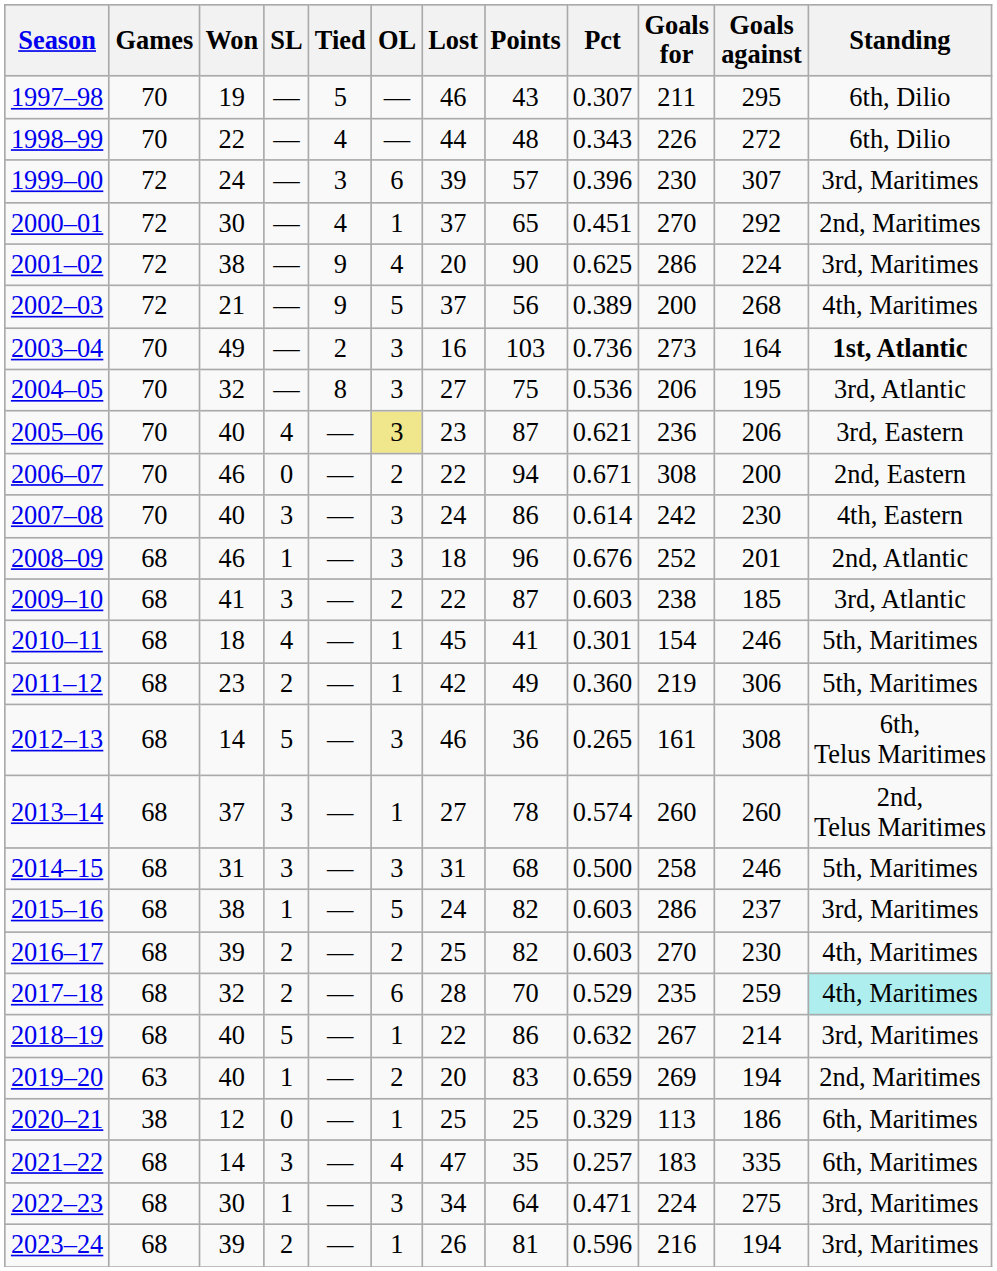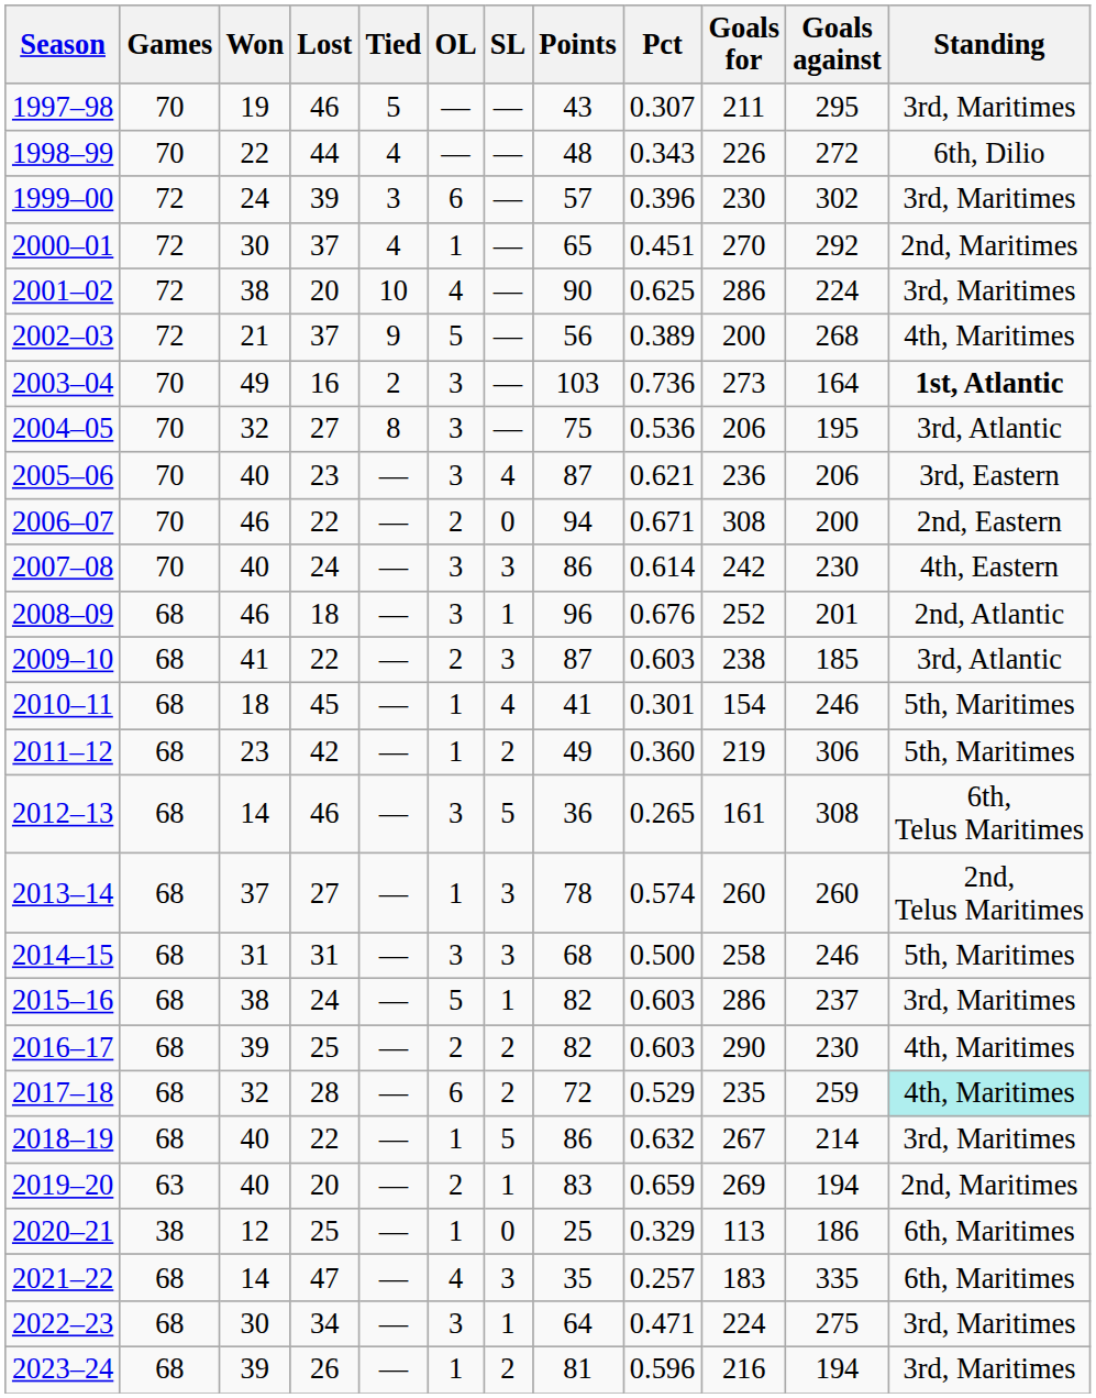columns swapped: Lost <-> SL
1997–98 | Standing: 6th, Dilio -> 3rd, Maritimes
1999–00 | Goals against: 307 -> 302
2001–02 | Tied: 9 -> 10
2005–06 | OL: khaki background -> no background
2016–17 | Goals for: 270 -> 290
2017–18 | Points: 70 -> 72
